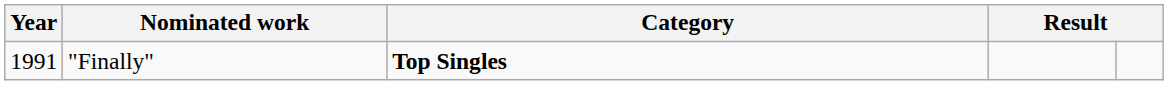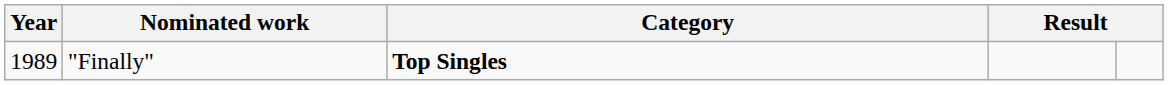"Finally" | Year: 1991 -> 1989
